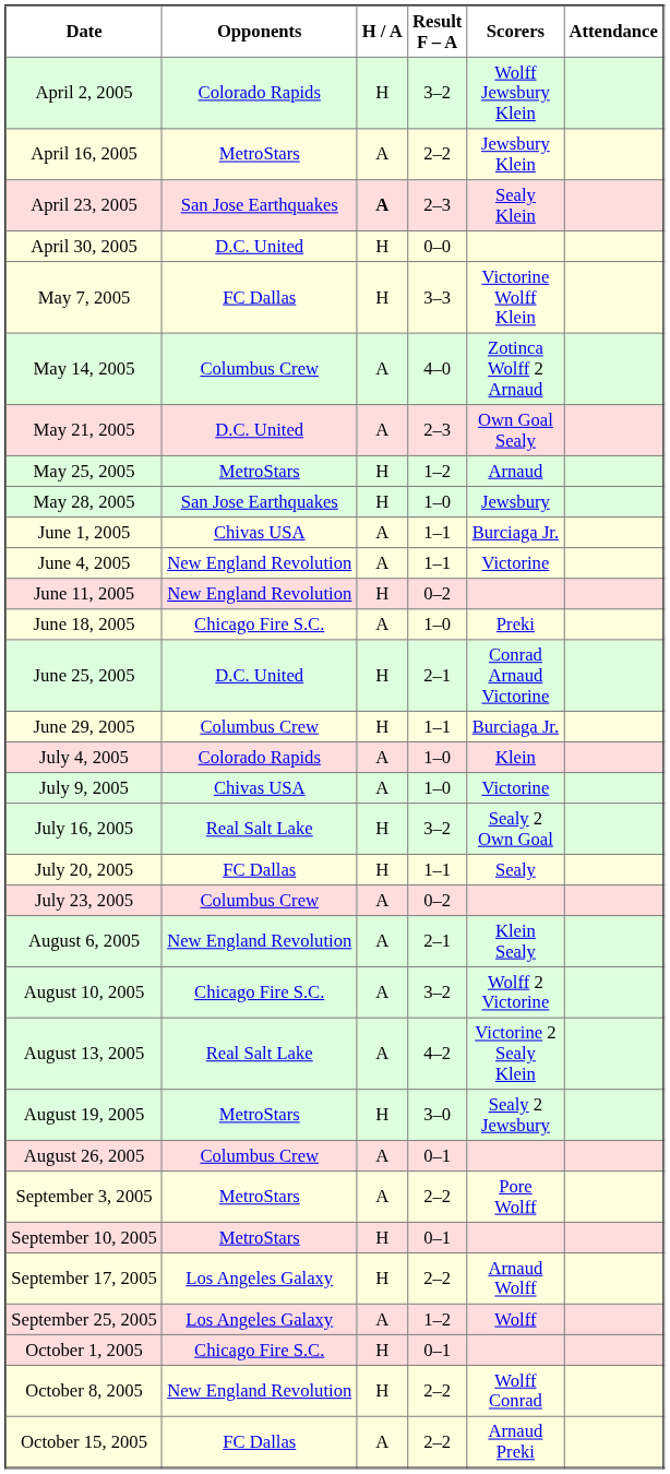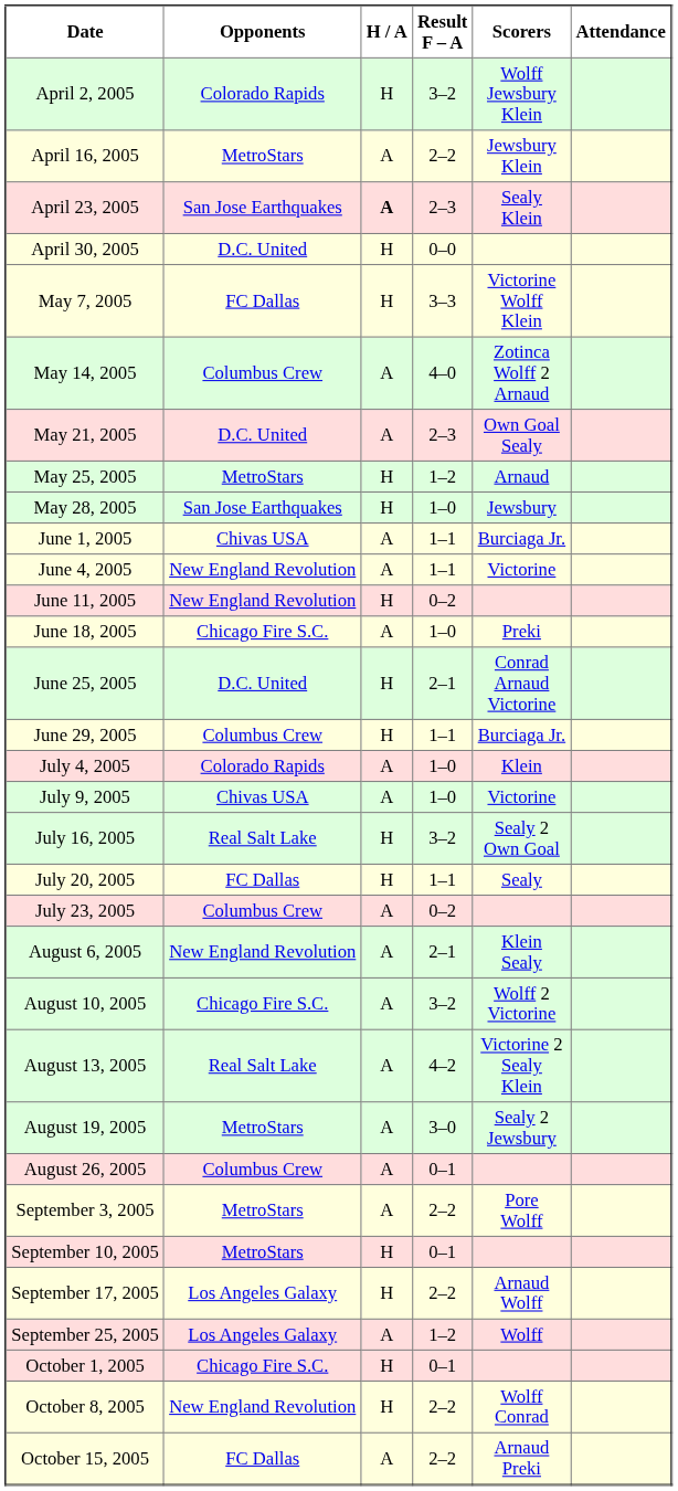August 19, 2005 | H / A: H -> A
